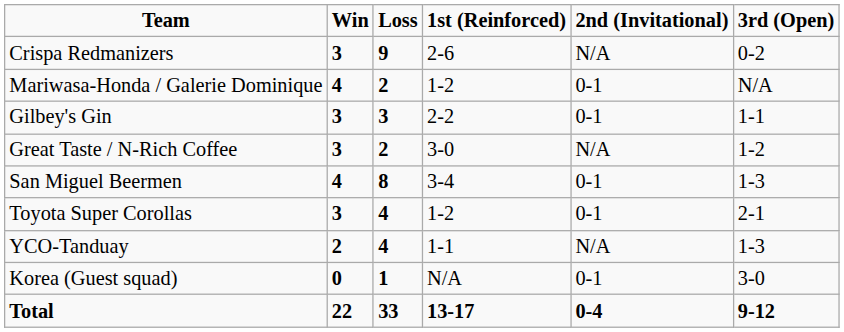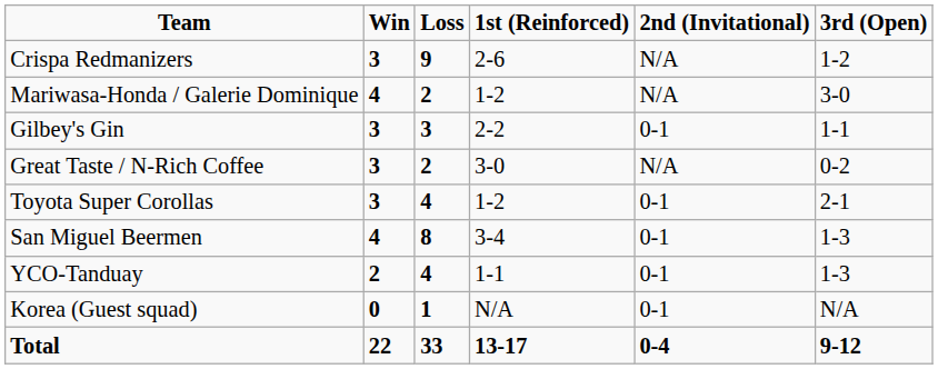Crispa Redmanizers | 3rd (Open): 0-2 -> 1-2
Mariwasa-Honda / Galerie Dominique | 2nd (Invitational): 0-1 -> N/A
Mariwasa-Honda / Galerie Dominique | 3rd (Open): N/A -> 3-0
Great Taste / N-Rich Coffee | 3rd (Open): 1-2 -> 0-2
rows swapped: San Miguel Beermen <-> Toyota Super Corollas
YCO-Tanduay | 2nd (Invitational): N/A -> 0-1
Korea (Guest squad) | 3rd (Open): 3-0 -> N/A
